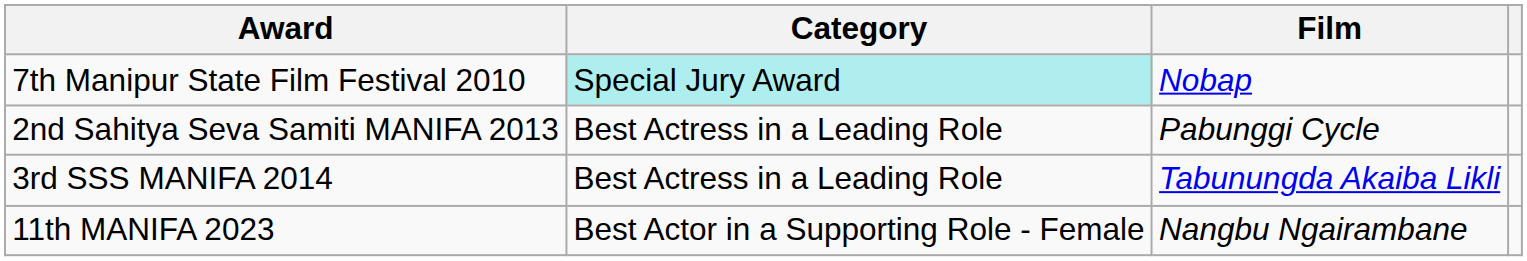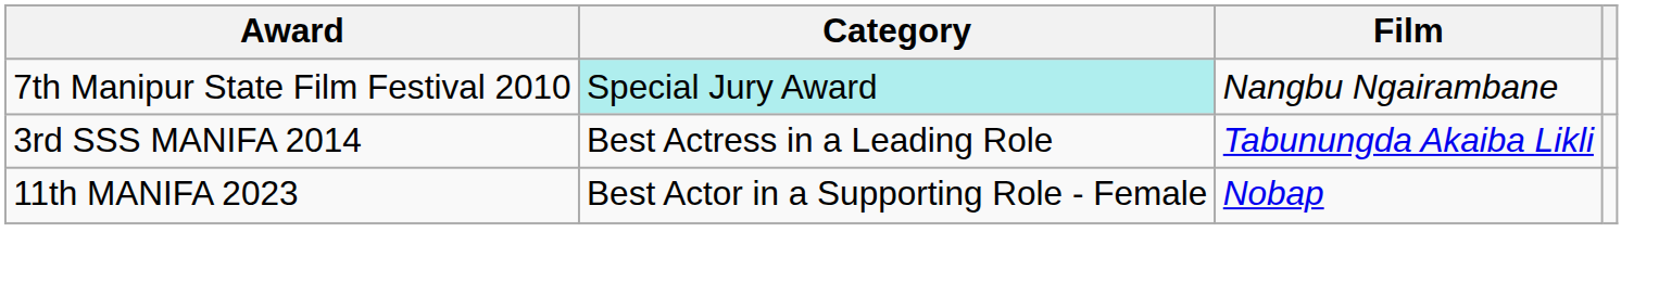7th Manipur State Film Festival 2010 | Film: Nobap -> Nangbu Ngairambane
- row: 2nd Sahitya Seva Samiti MANIFA 2013 | Best Actress in a Leading Role | Pabunggi Cycle
11th MANIFA 2023 | Film: Nangbu Ngairambane -> Nobap
